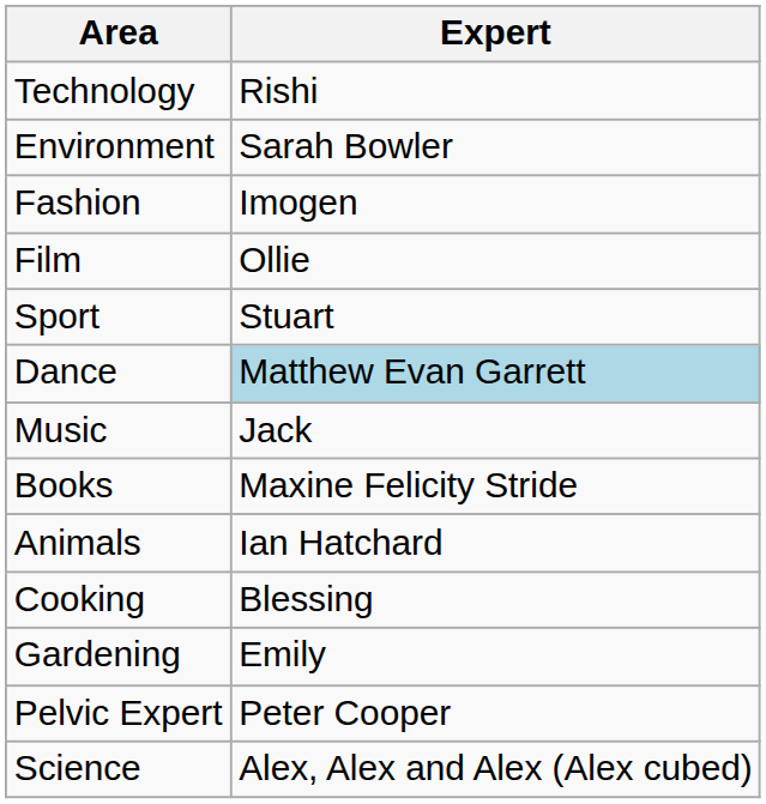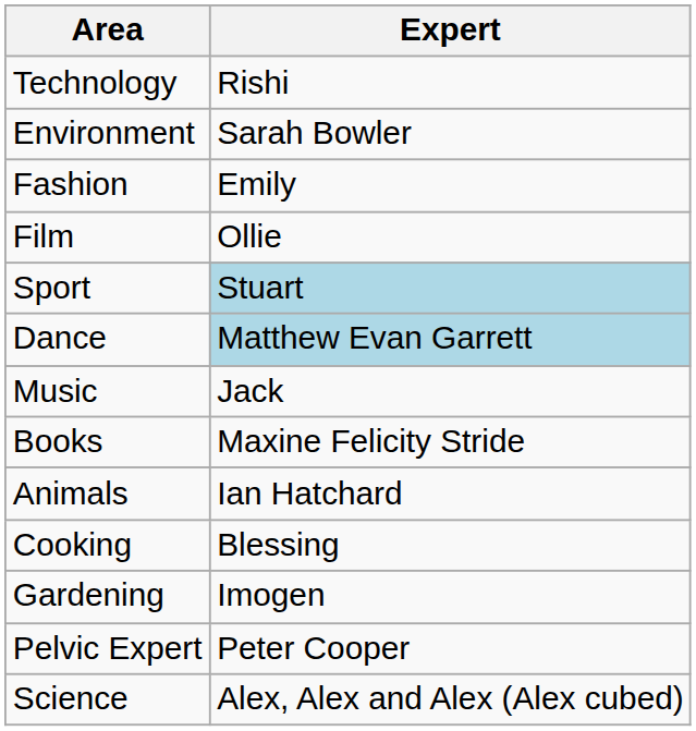Fashion | Expert: Imogen -> Emily
Sport | Expert: no background -> lightblue background
Gardening | Expert: Emily -> Imogen
